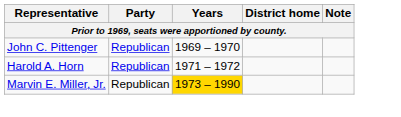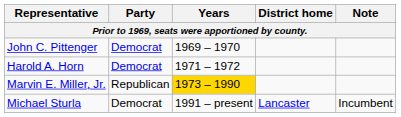John C. Pittenger | Party: Republican -> Democrat
Harold A. Horn | Party: Republican -> Democrat
+ row: Michael Sturla | Democrat | 1991 – present | Lancaster | Incumbent
